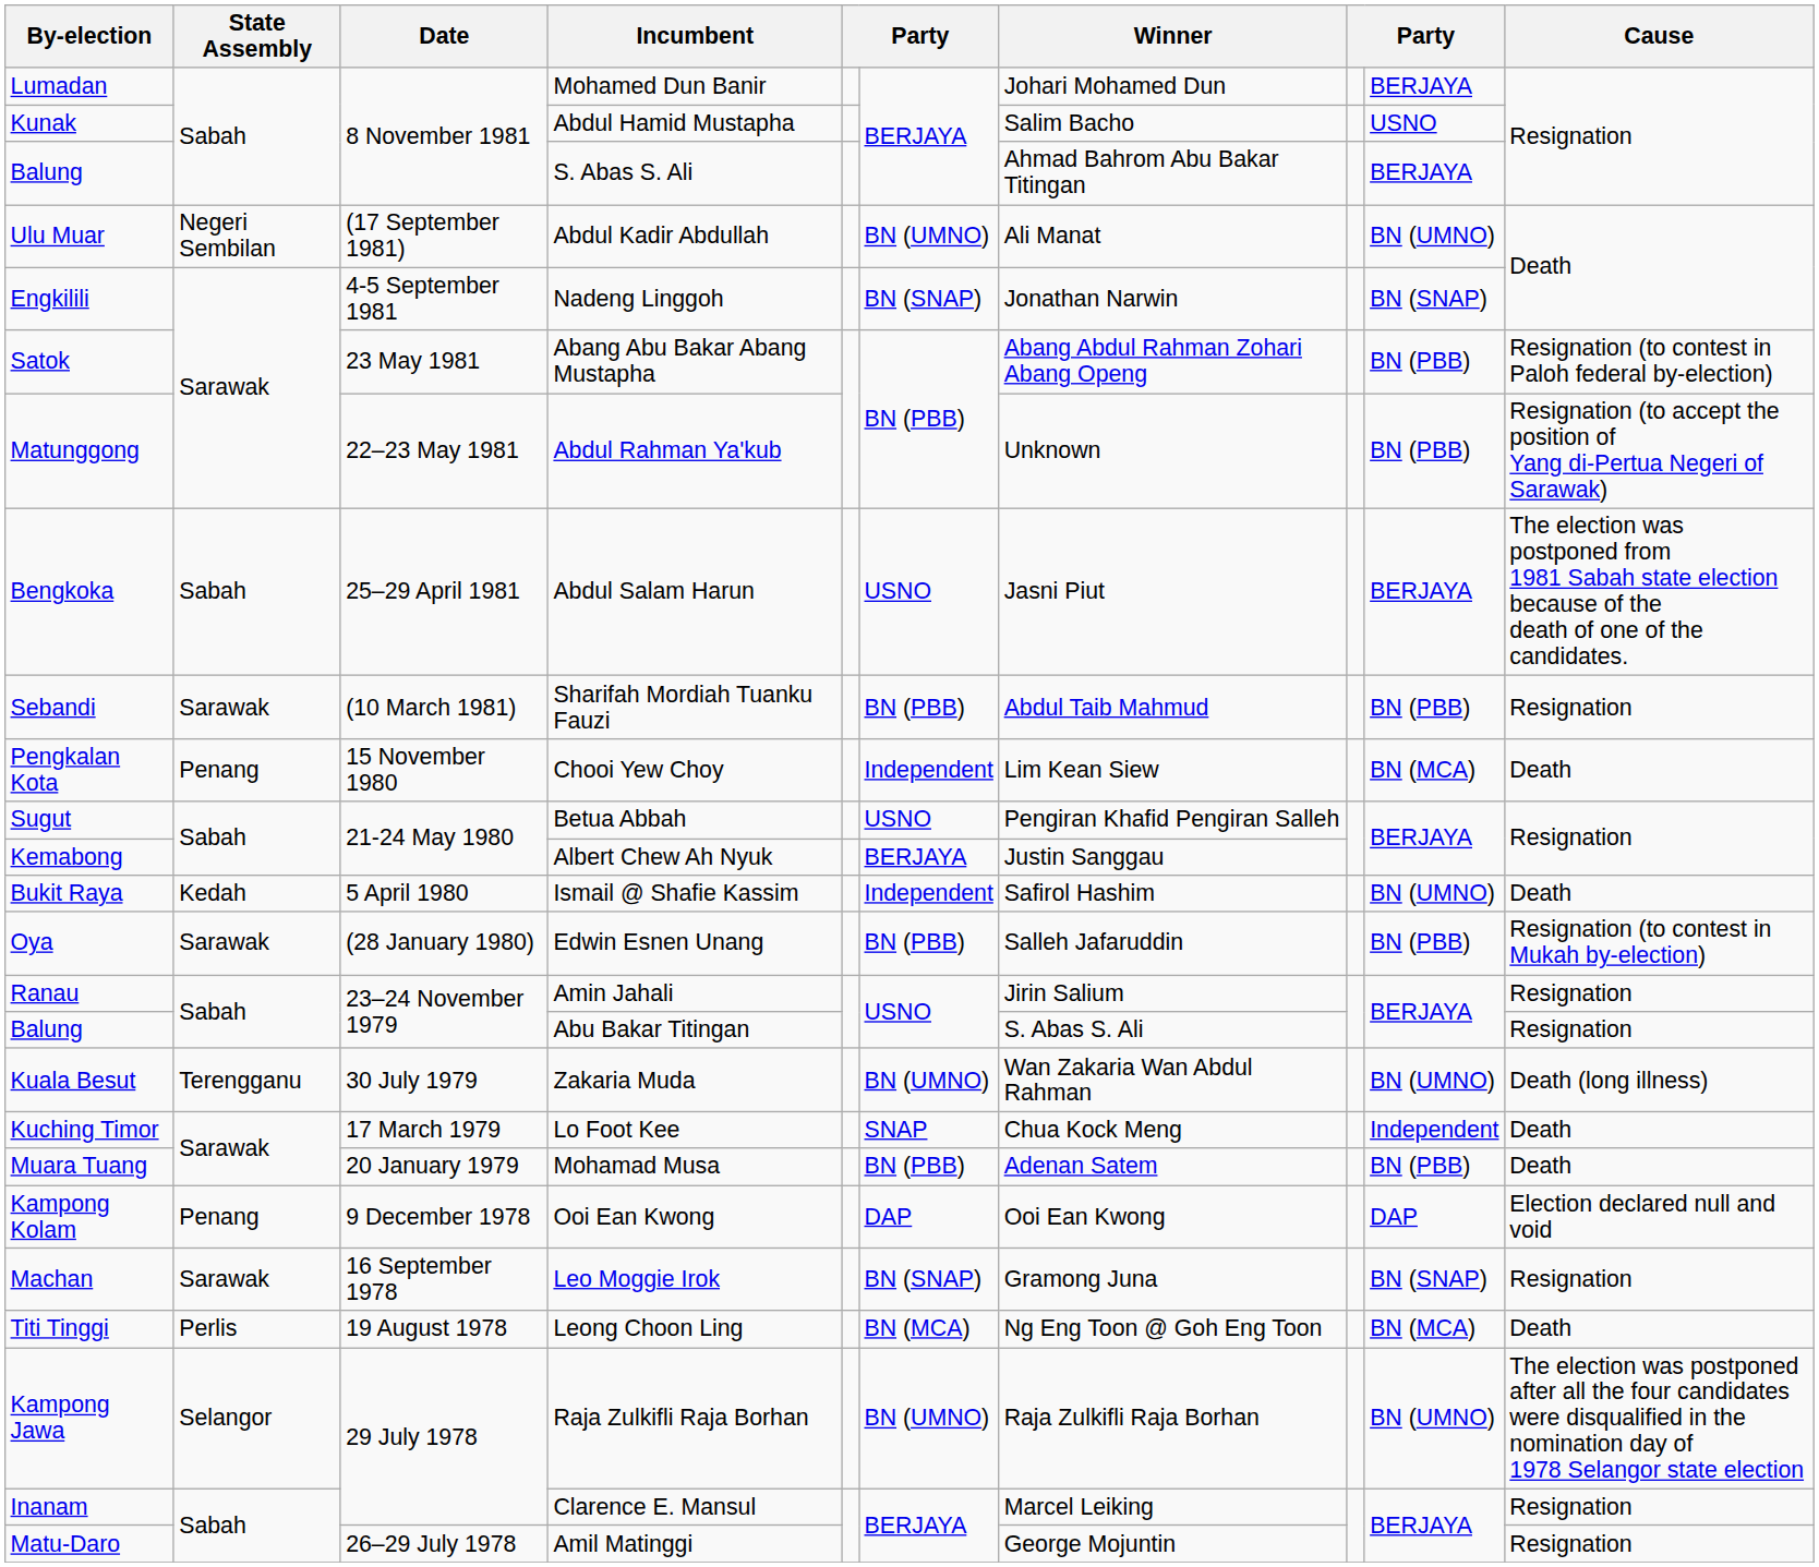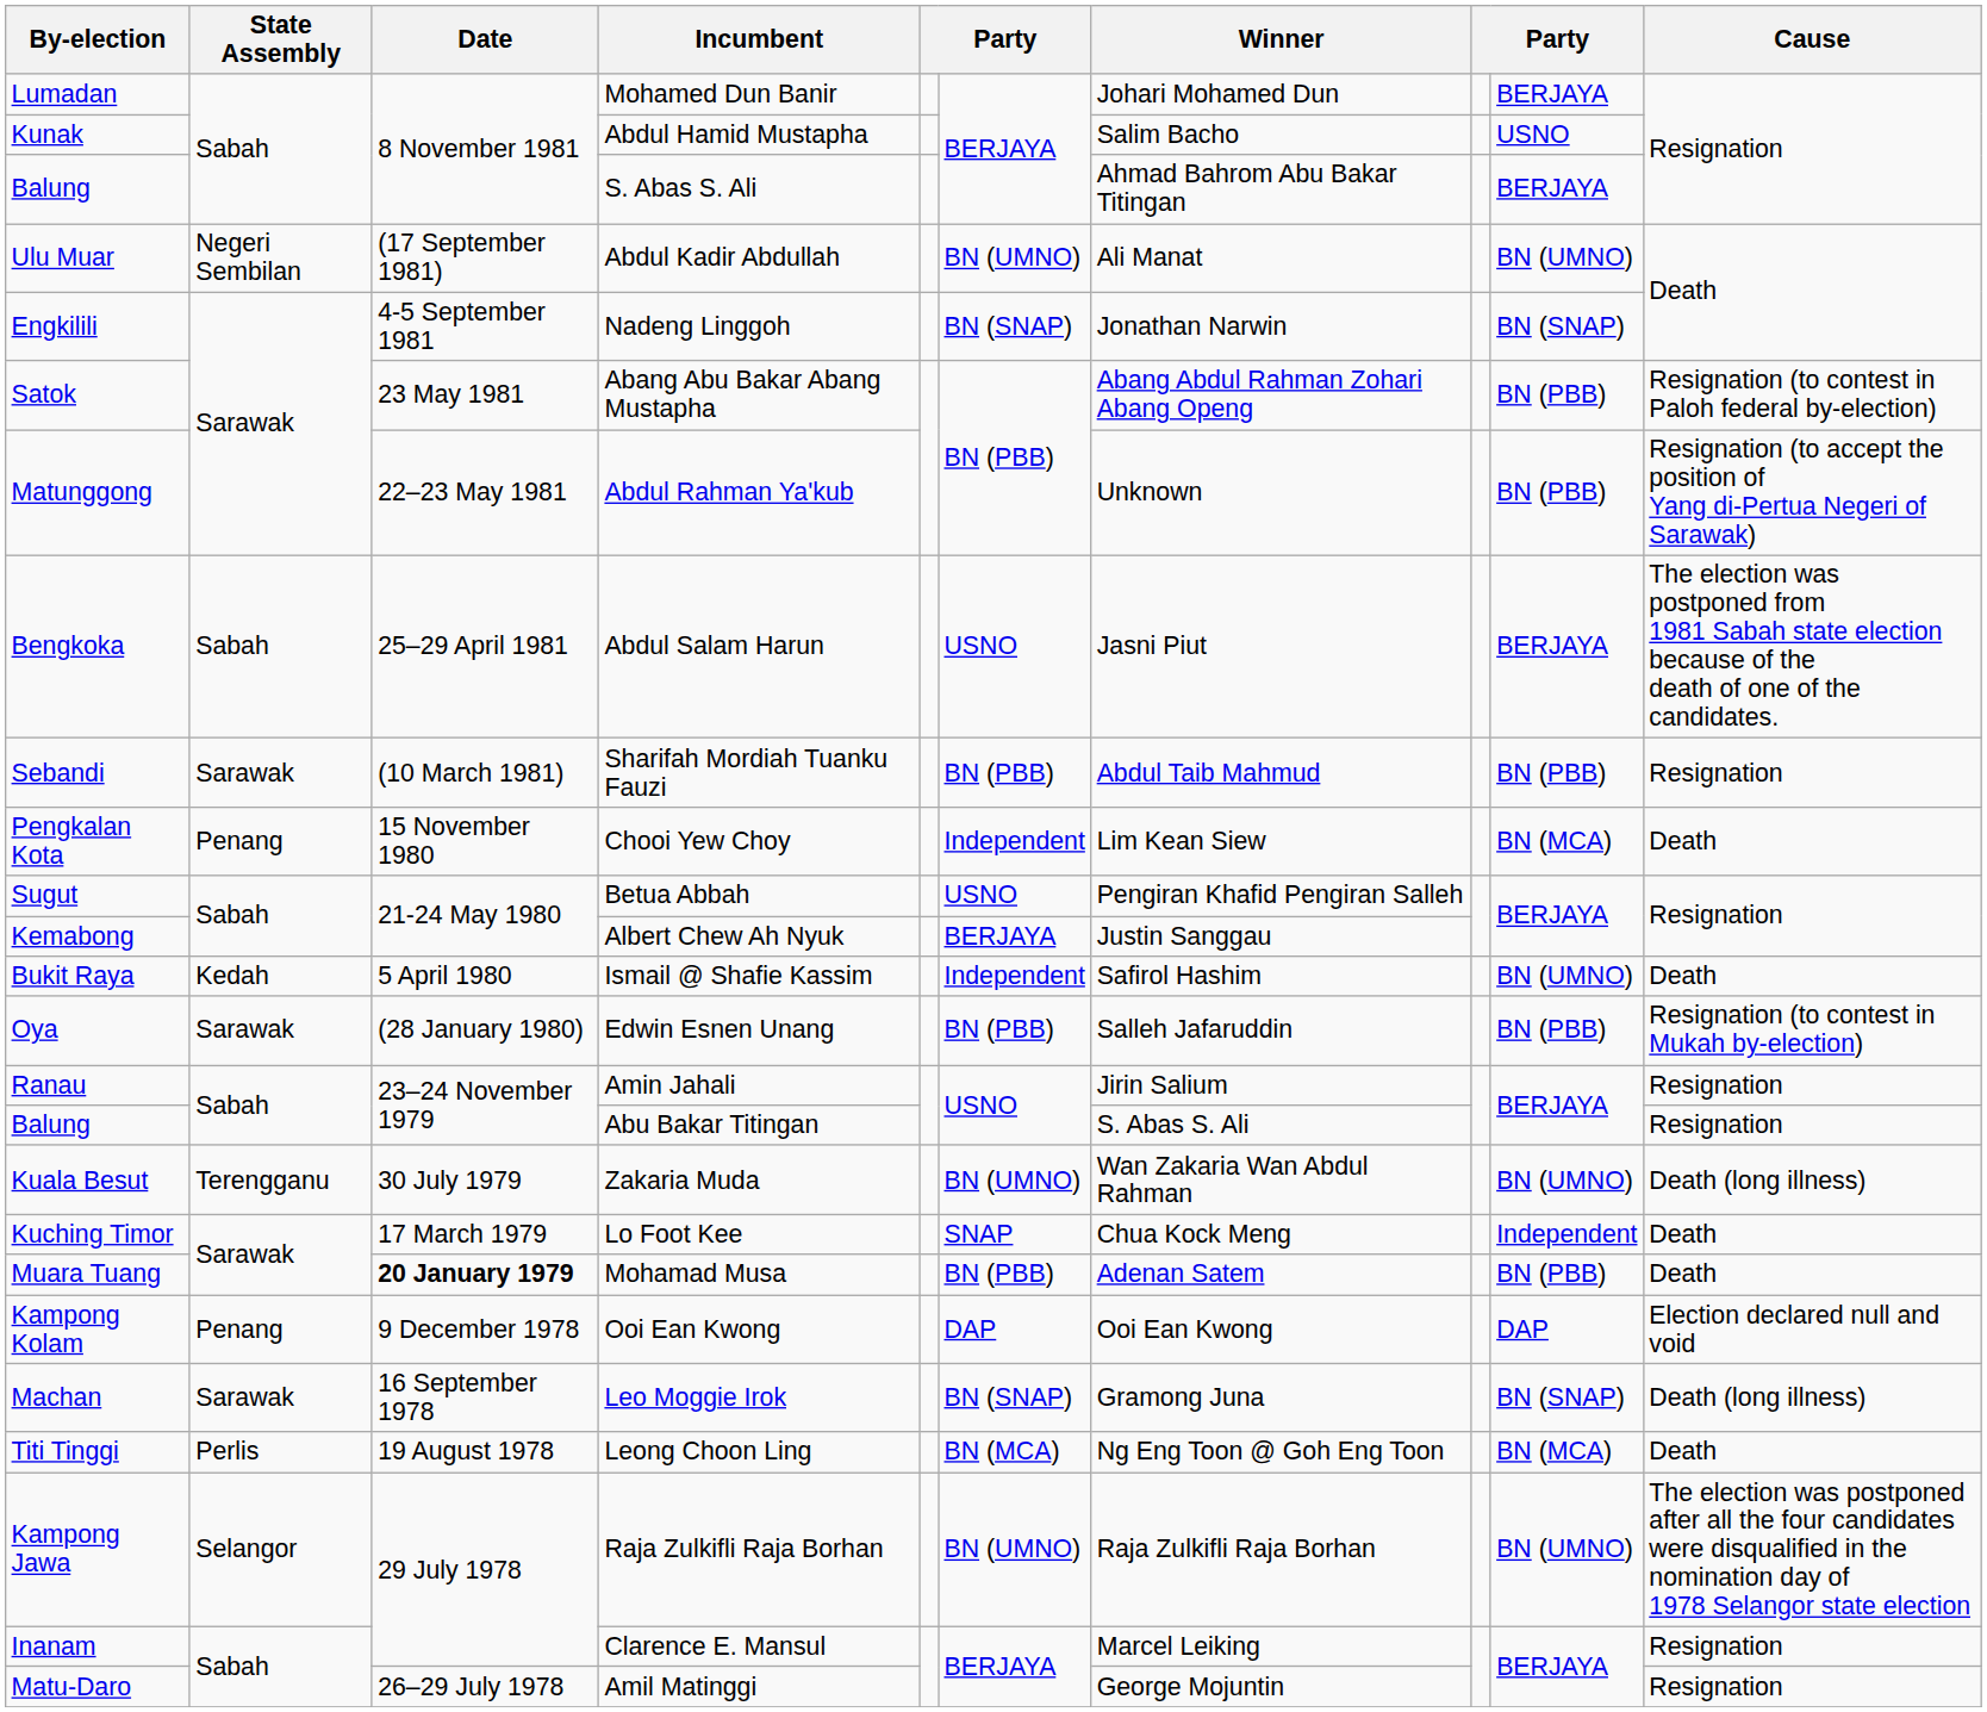Mohamad Musa | Date: normal -> bold
Leo Moggie Irok | Cause: Resignation -> Death (long illness)
